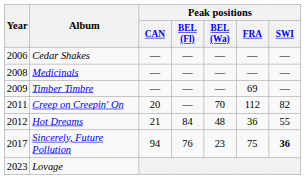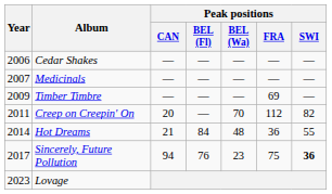Medicinals | Year: 2008 -> 2007
Hot Dreams | Year: 2012 -> 2014
